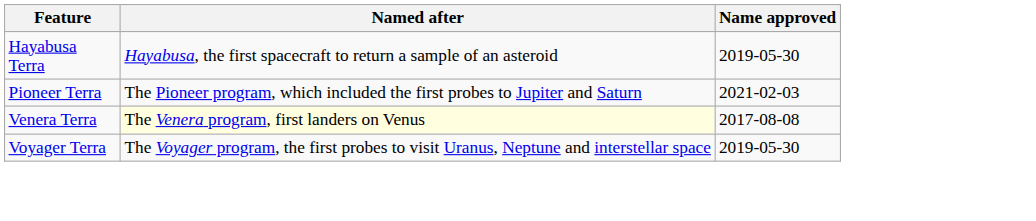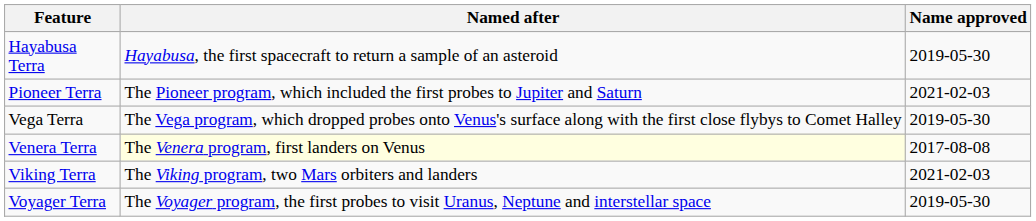+ row: Vega Terra | The Vega program, which dropped probes onto Venus's surface along with the first close flybys to Comet Halley | 2019-05-30
+ row: Viking Terra | The Viking program, two Mars orbiters and landers | 2021-02-03
